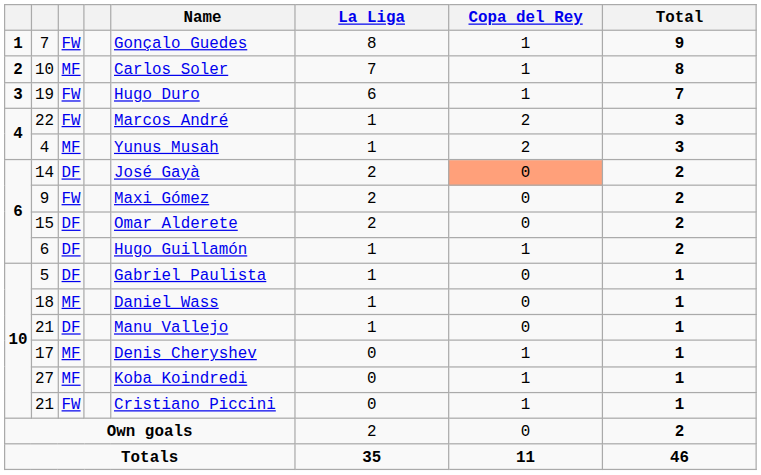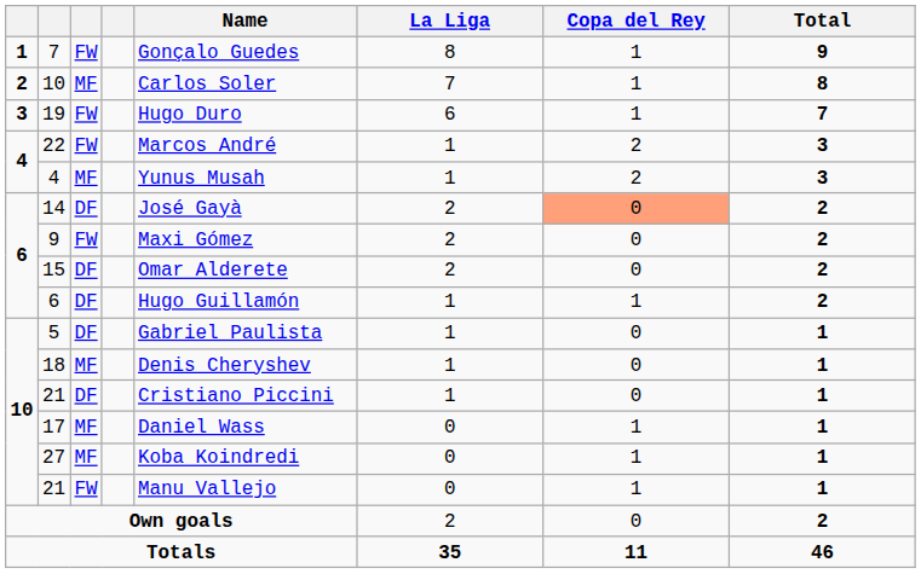18 | Name: Daniel Wass -> Denis Cheryshev
21 / DF | Name: Manu Vallejo -> Cristiano Piccini
17 | Name: Denis Cheryshev -> Daniel Wass
21 / FW | Name: Cristiano Piccini -> Manu Vallejo
